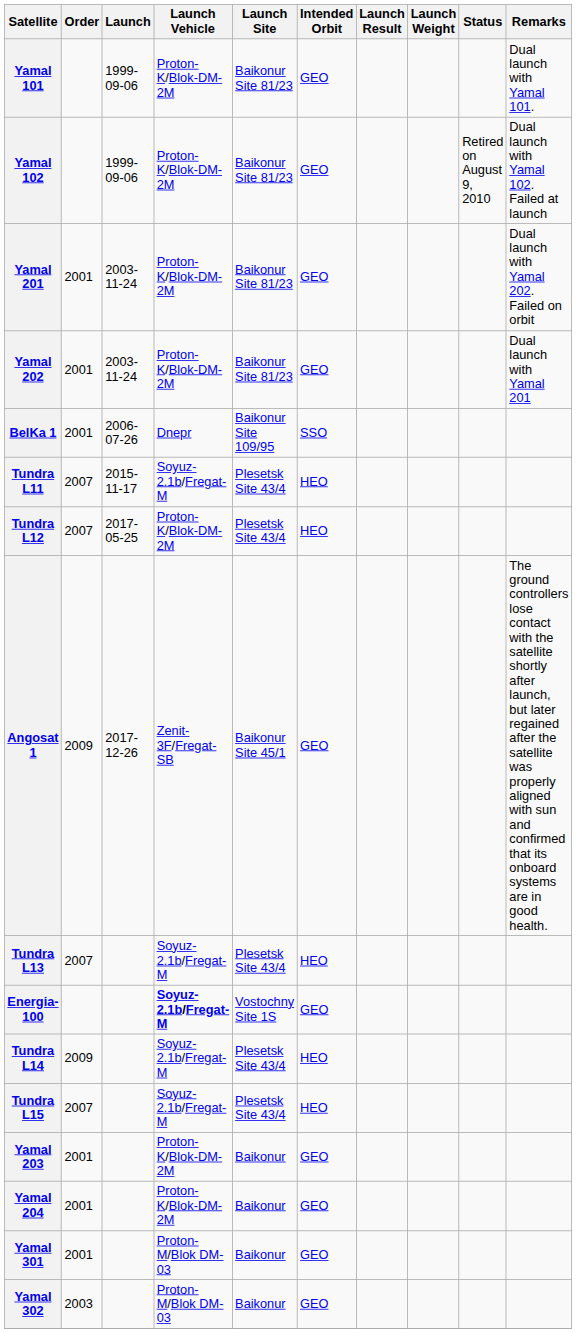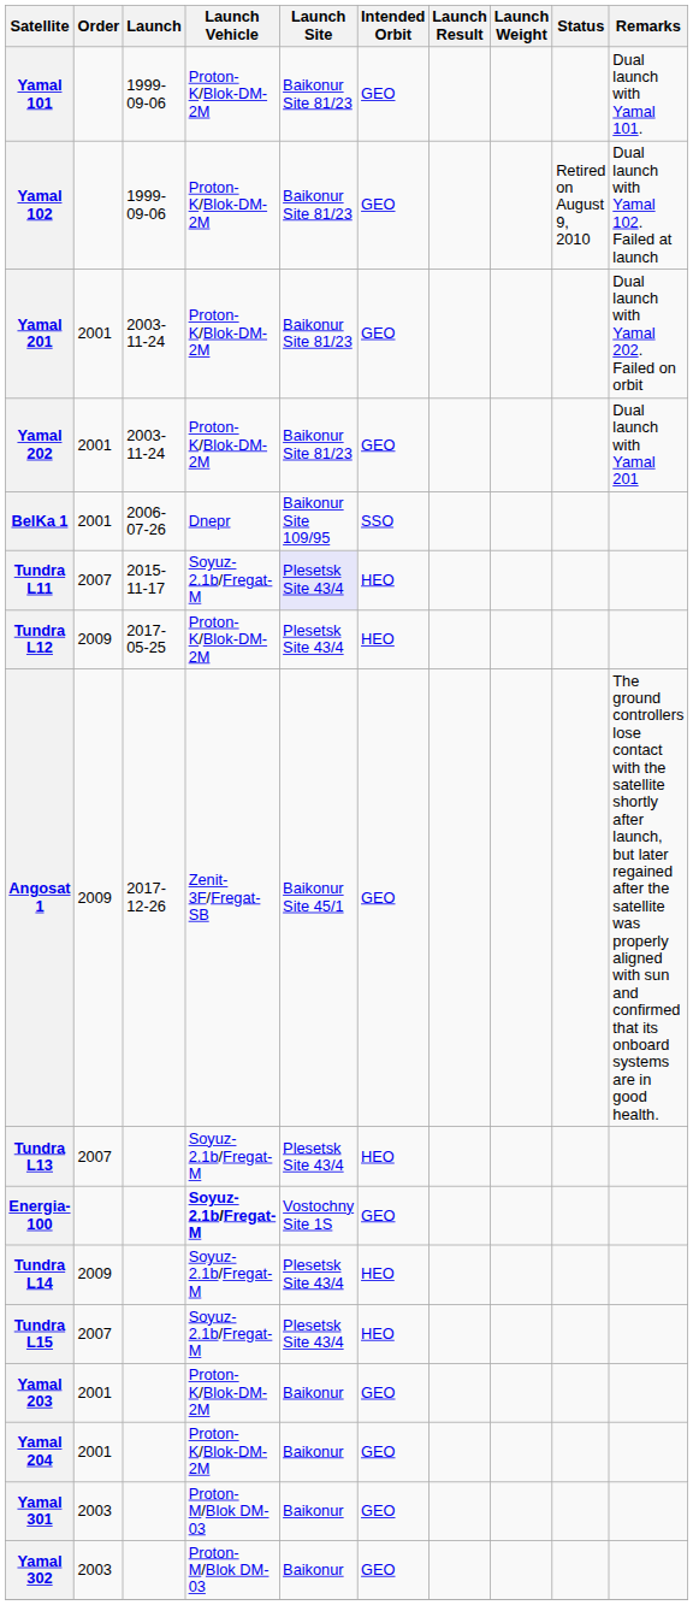Tundra L11 | Launch Site: no background -> lavender background
Tundra L12 | Order: 2007 -> 2009
Yamal 301 | Order: 2001 -> 2003
